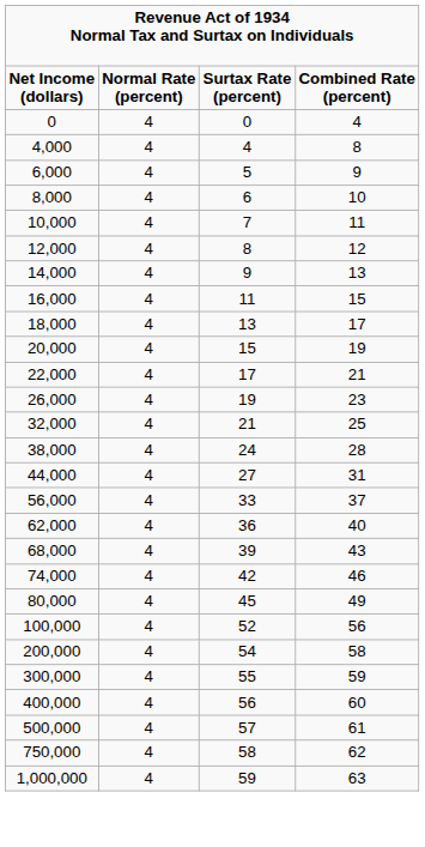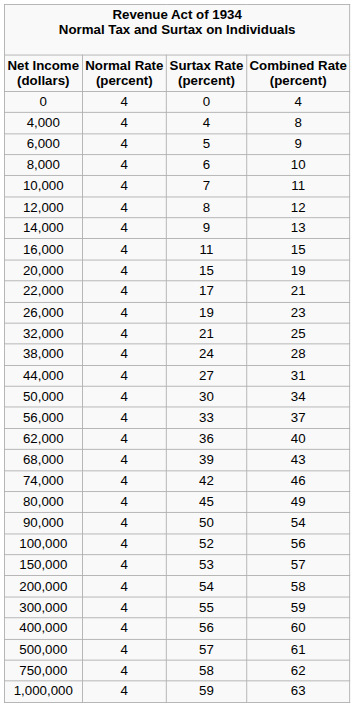- row: 18,000 | 4 | 13 | 17
+ row: 50,000 | 4 | 30 | 34
+ row: 90,000 | 4 | 50 | 54
+ row: 150,000 | 4 | 53 | 57
